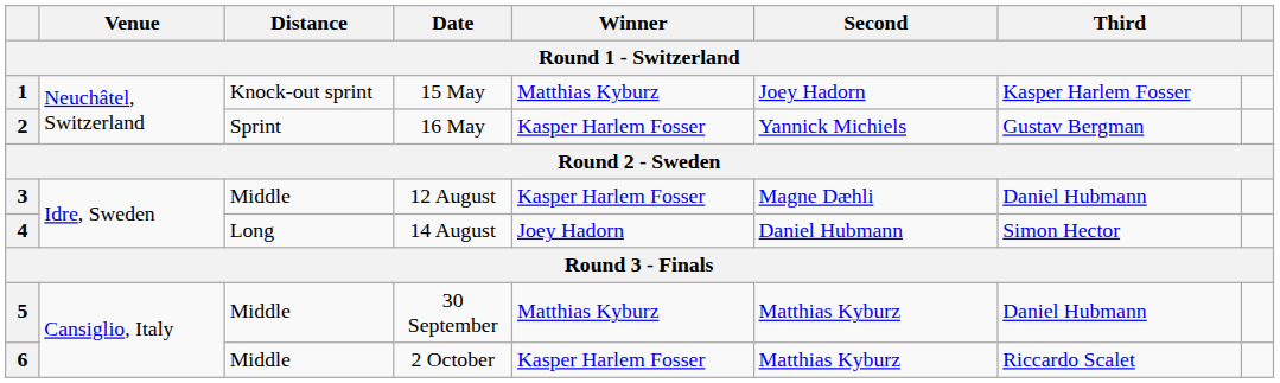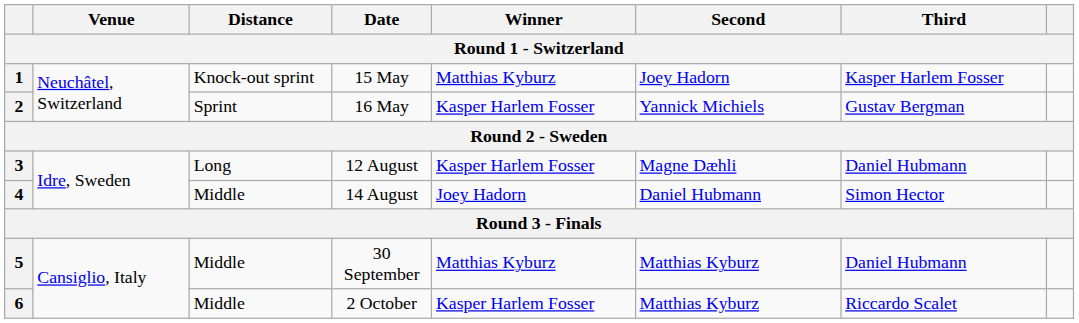3 | Distance: Middle -> Long
4 | Distance: Long -> Middle
